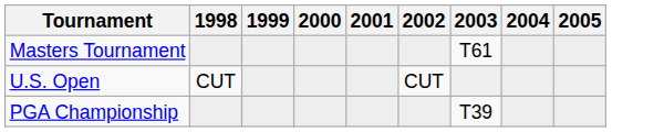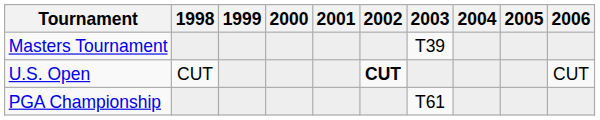+ column: 2006 | CUT
Masters Tournament | 2003: T61 -> T39
U.S. Open | 2002: normal -> bold
PGA Championship | 2003: T39 -> T61
